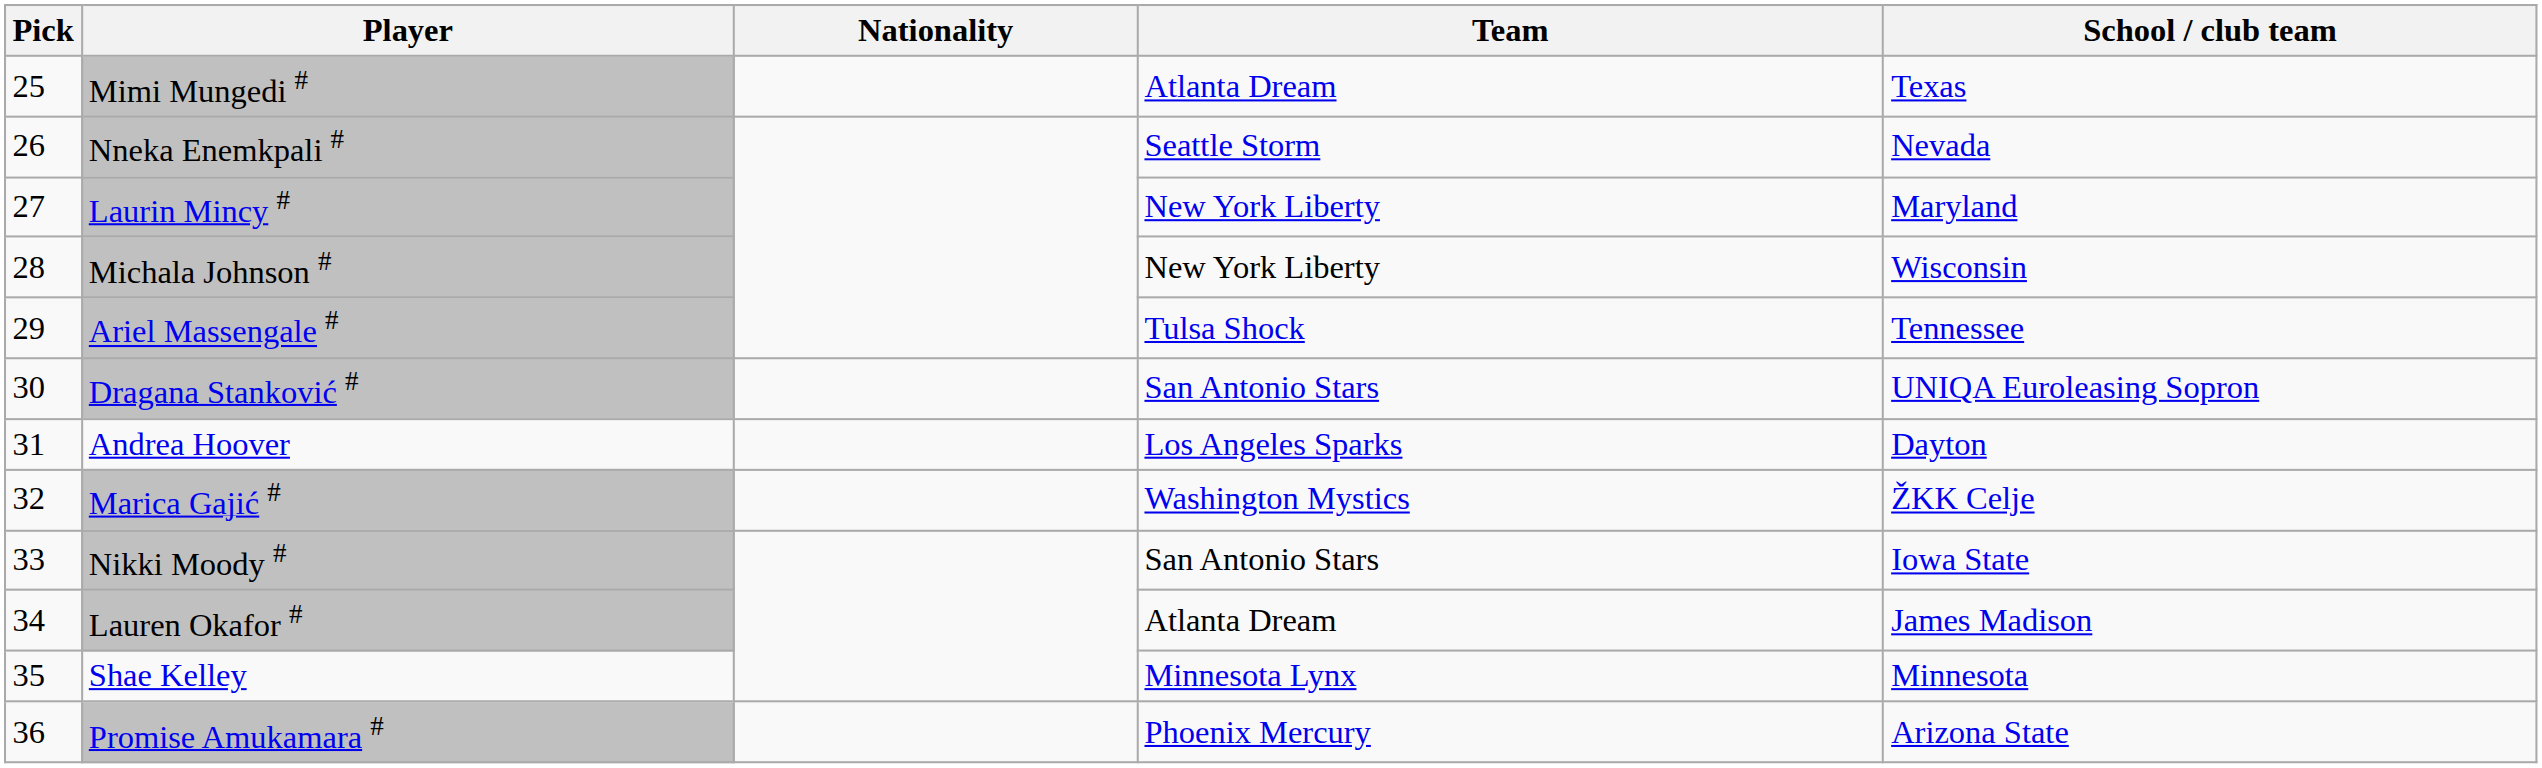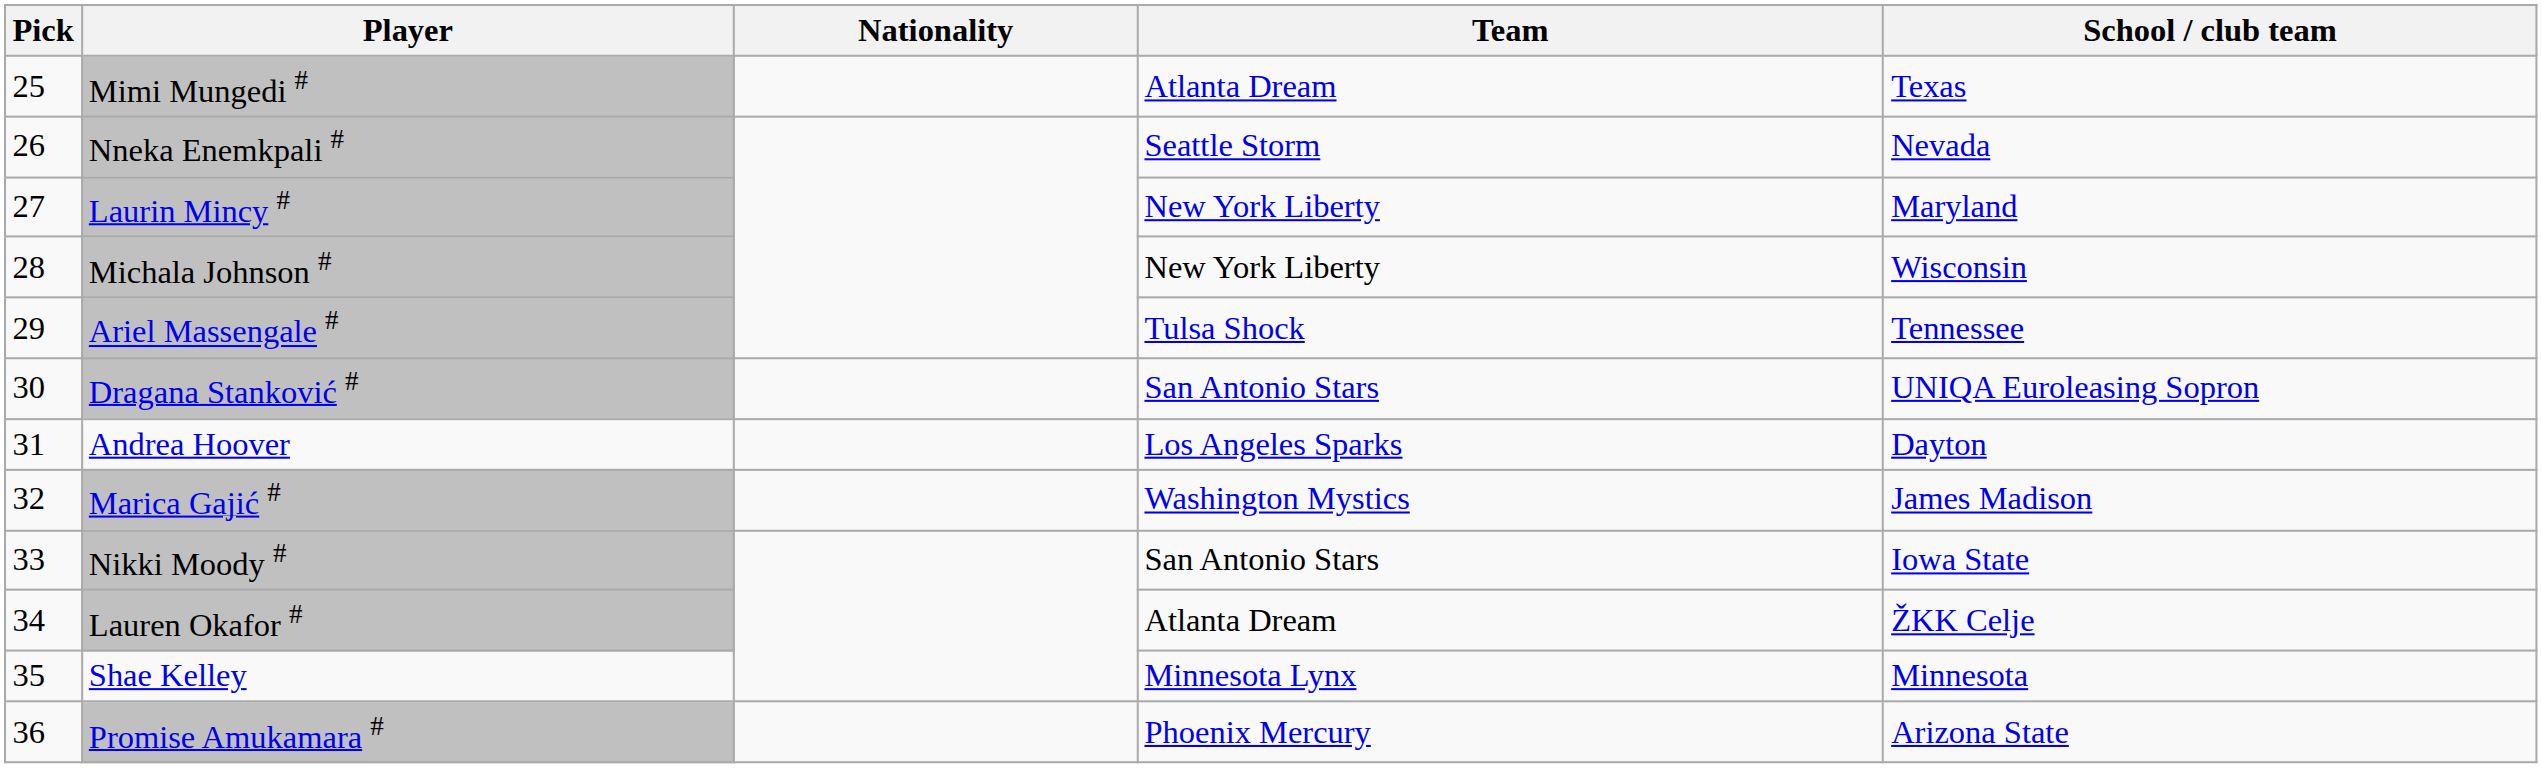Marica Gajić # | School / club team: ŽKK Celje -> James Madison
Lauren Okafor # | School / club team: James Madison -> ŽKK Celje
